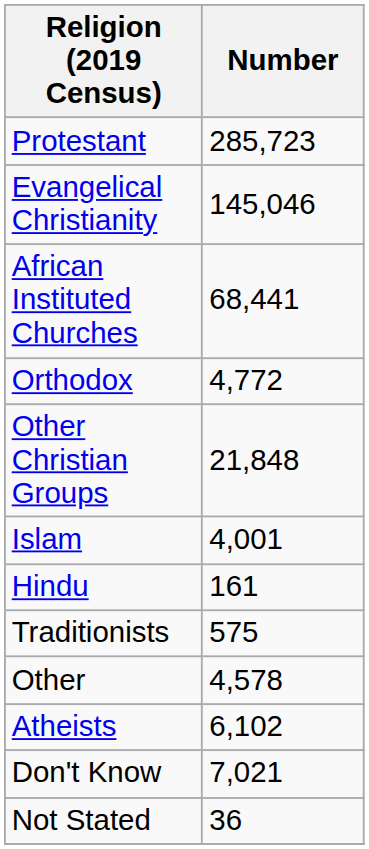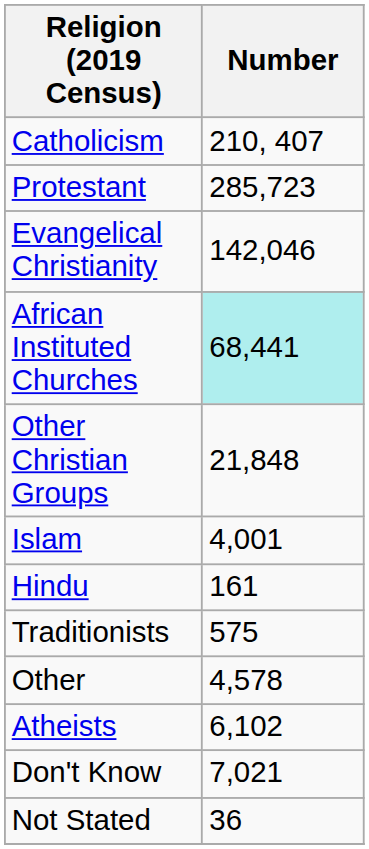+ row: Catholicism | 210, 407
Evangelical Christianity | Number: 145,046 -> 142,046
African Instituted Churches | Number: no background -> paleturquoise background
- row: Orthodox | 4,772
